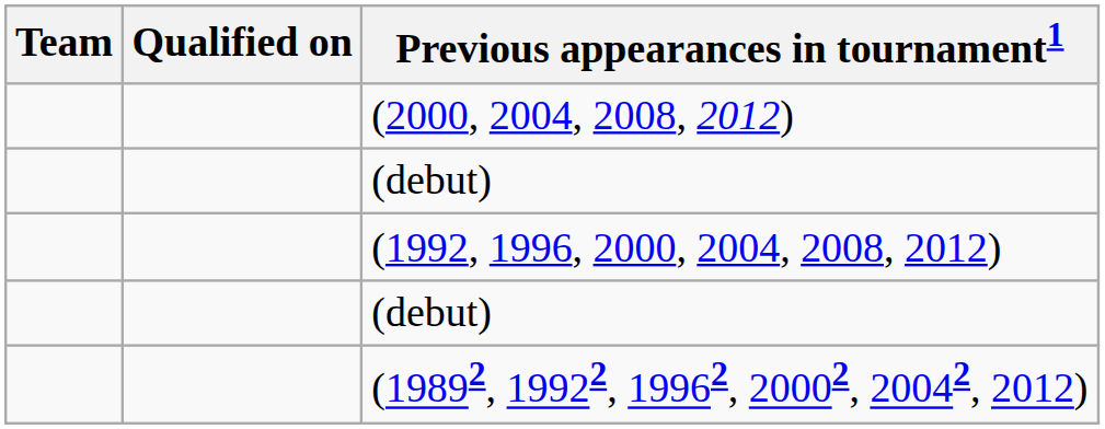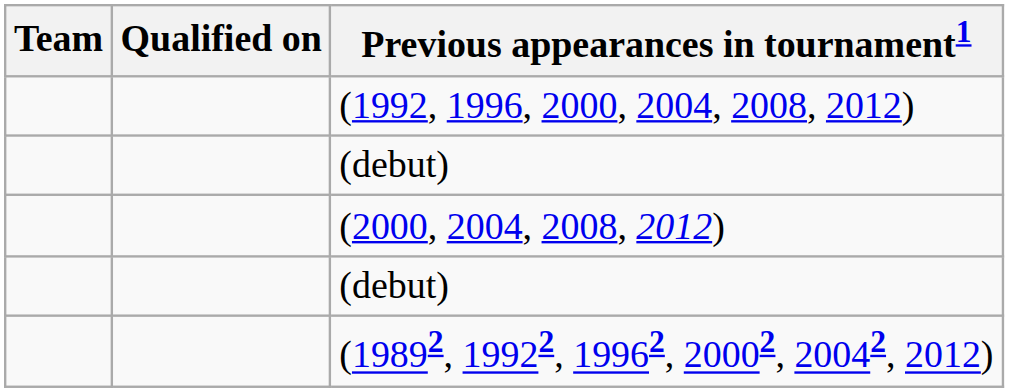rows swapped: (1992, 1996, 2000, 2004, 2008, 2012) <-> (2000, 2004, 2008, 2012)
